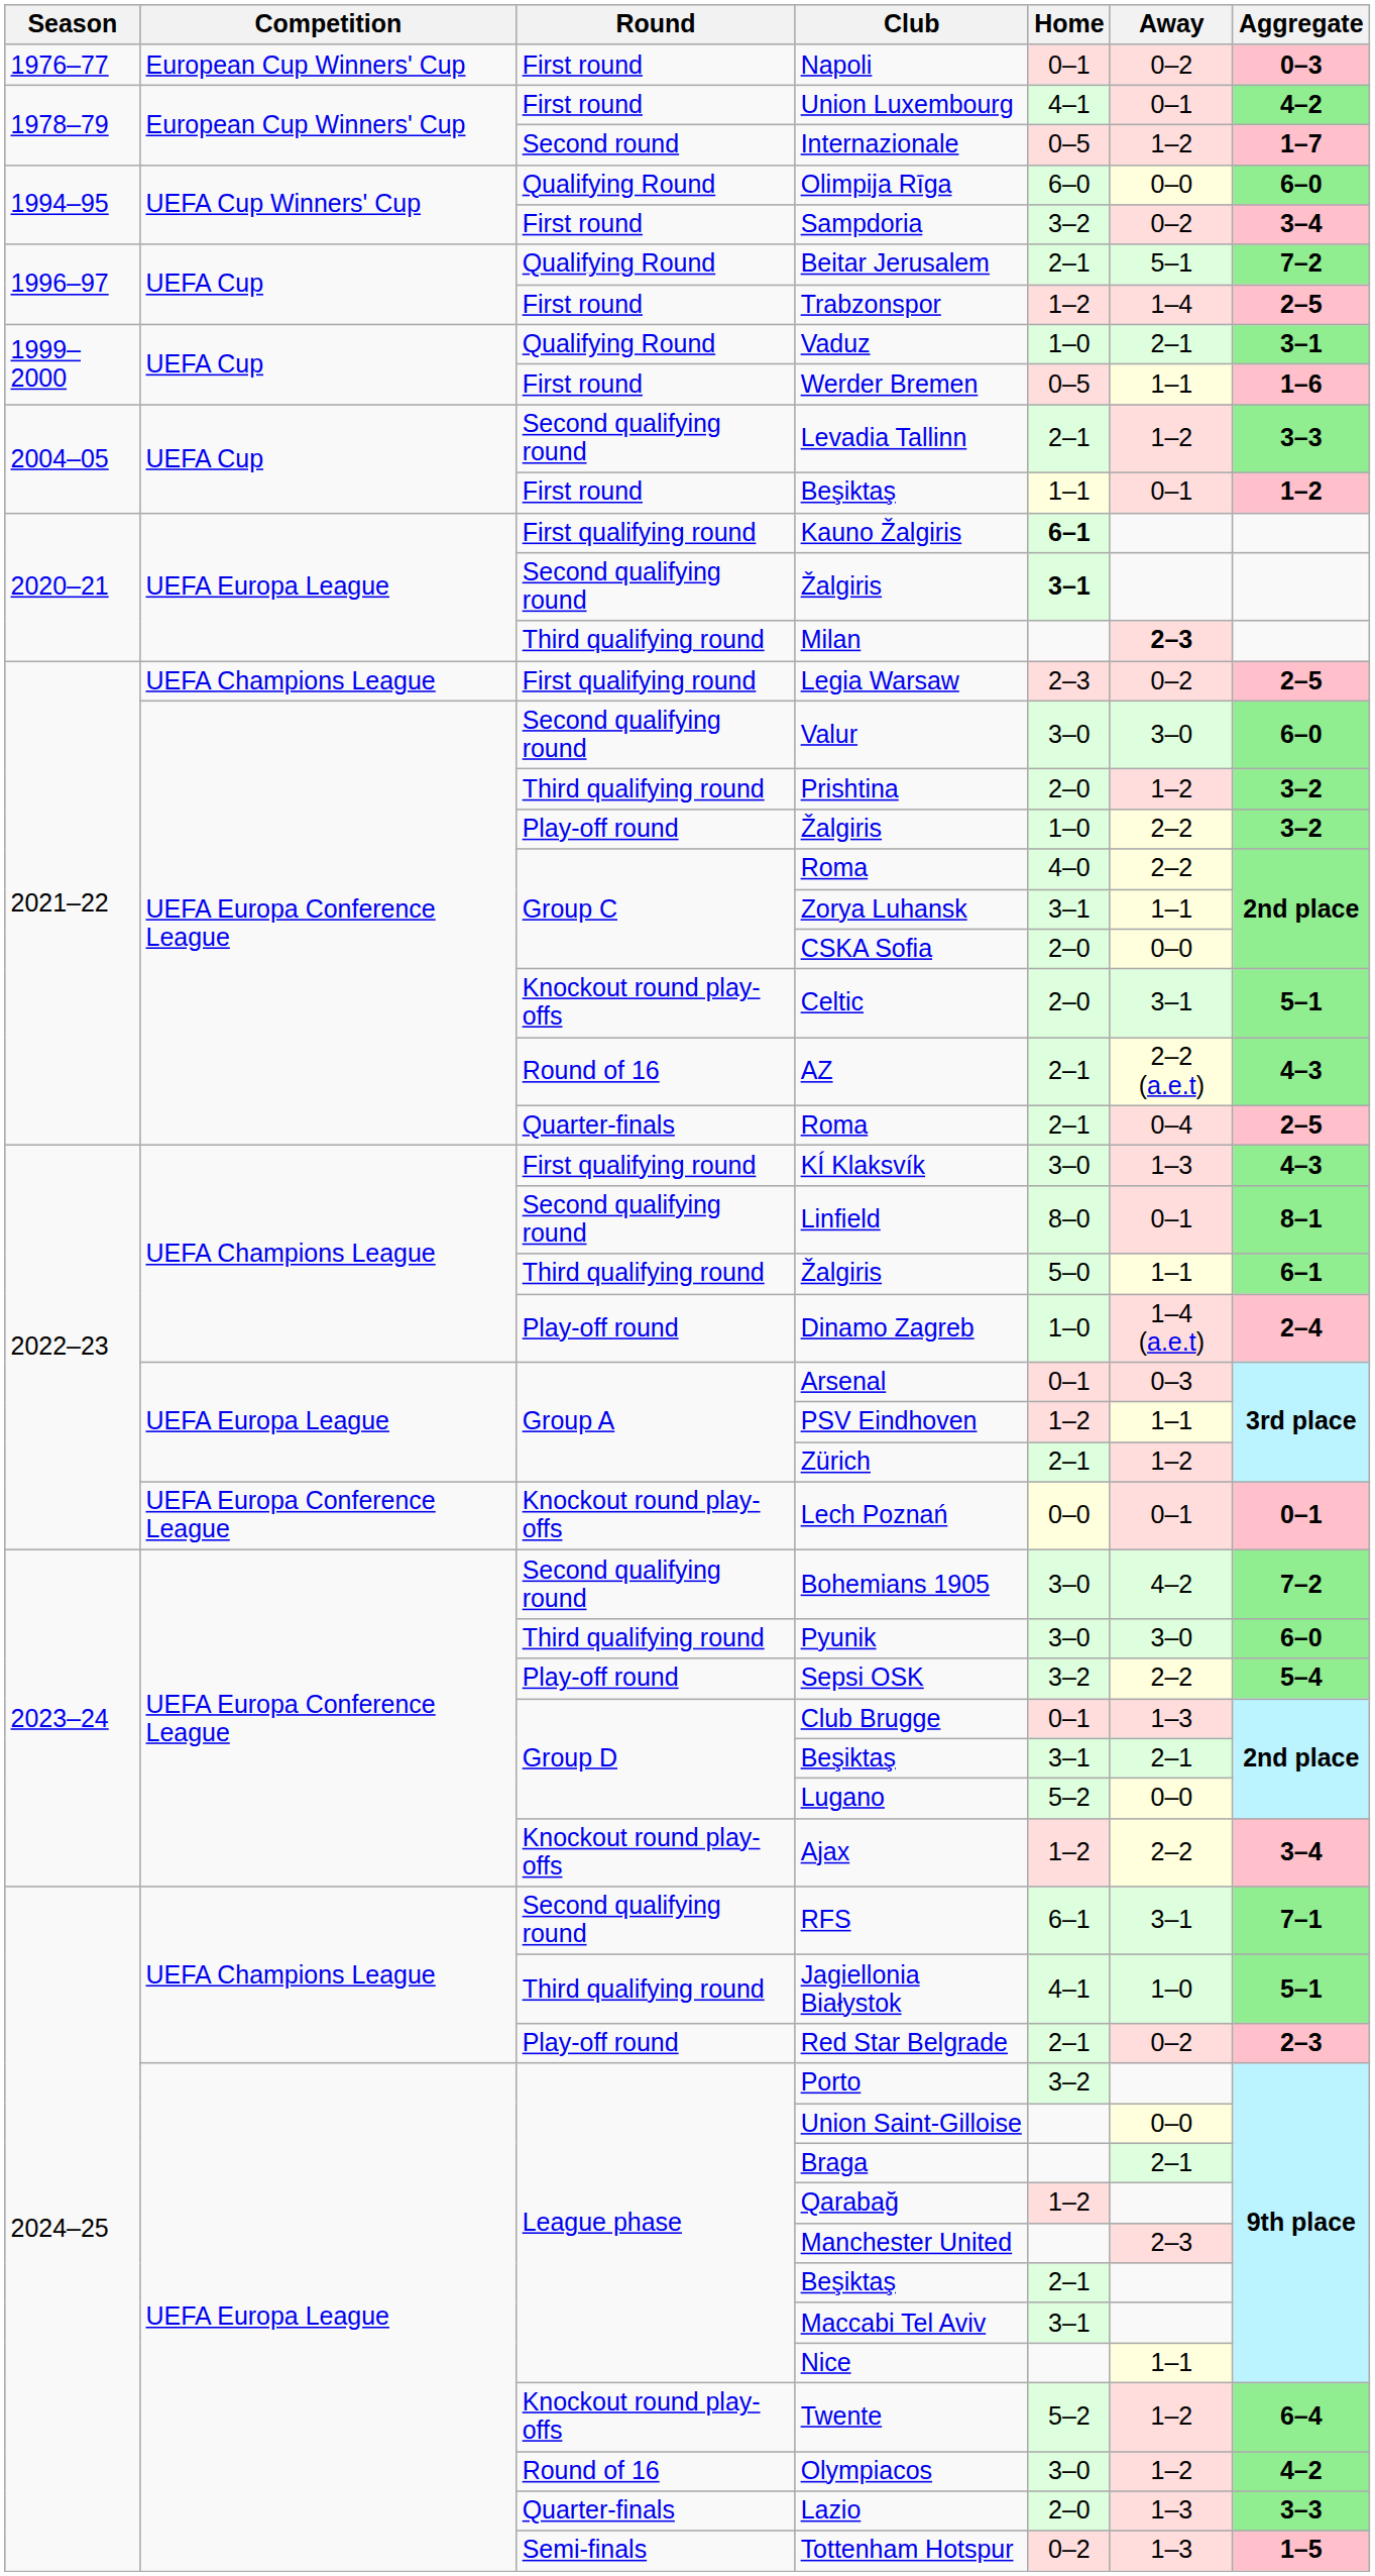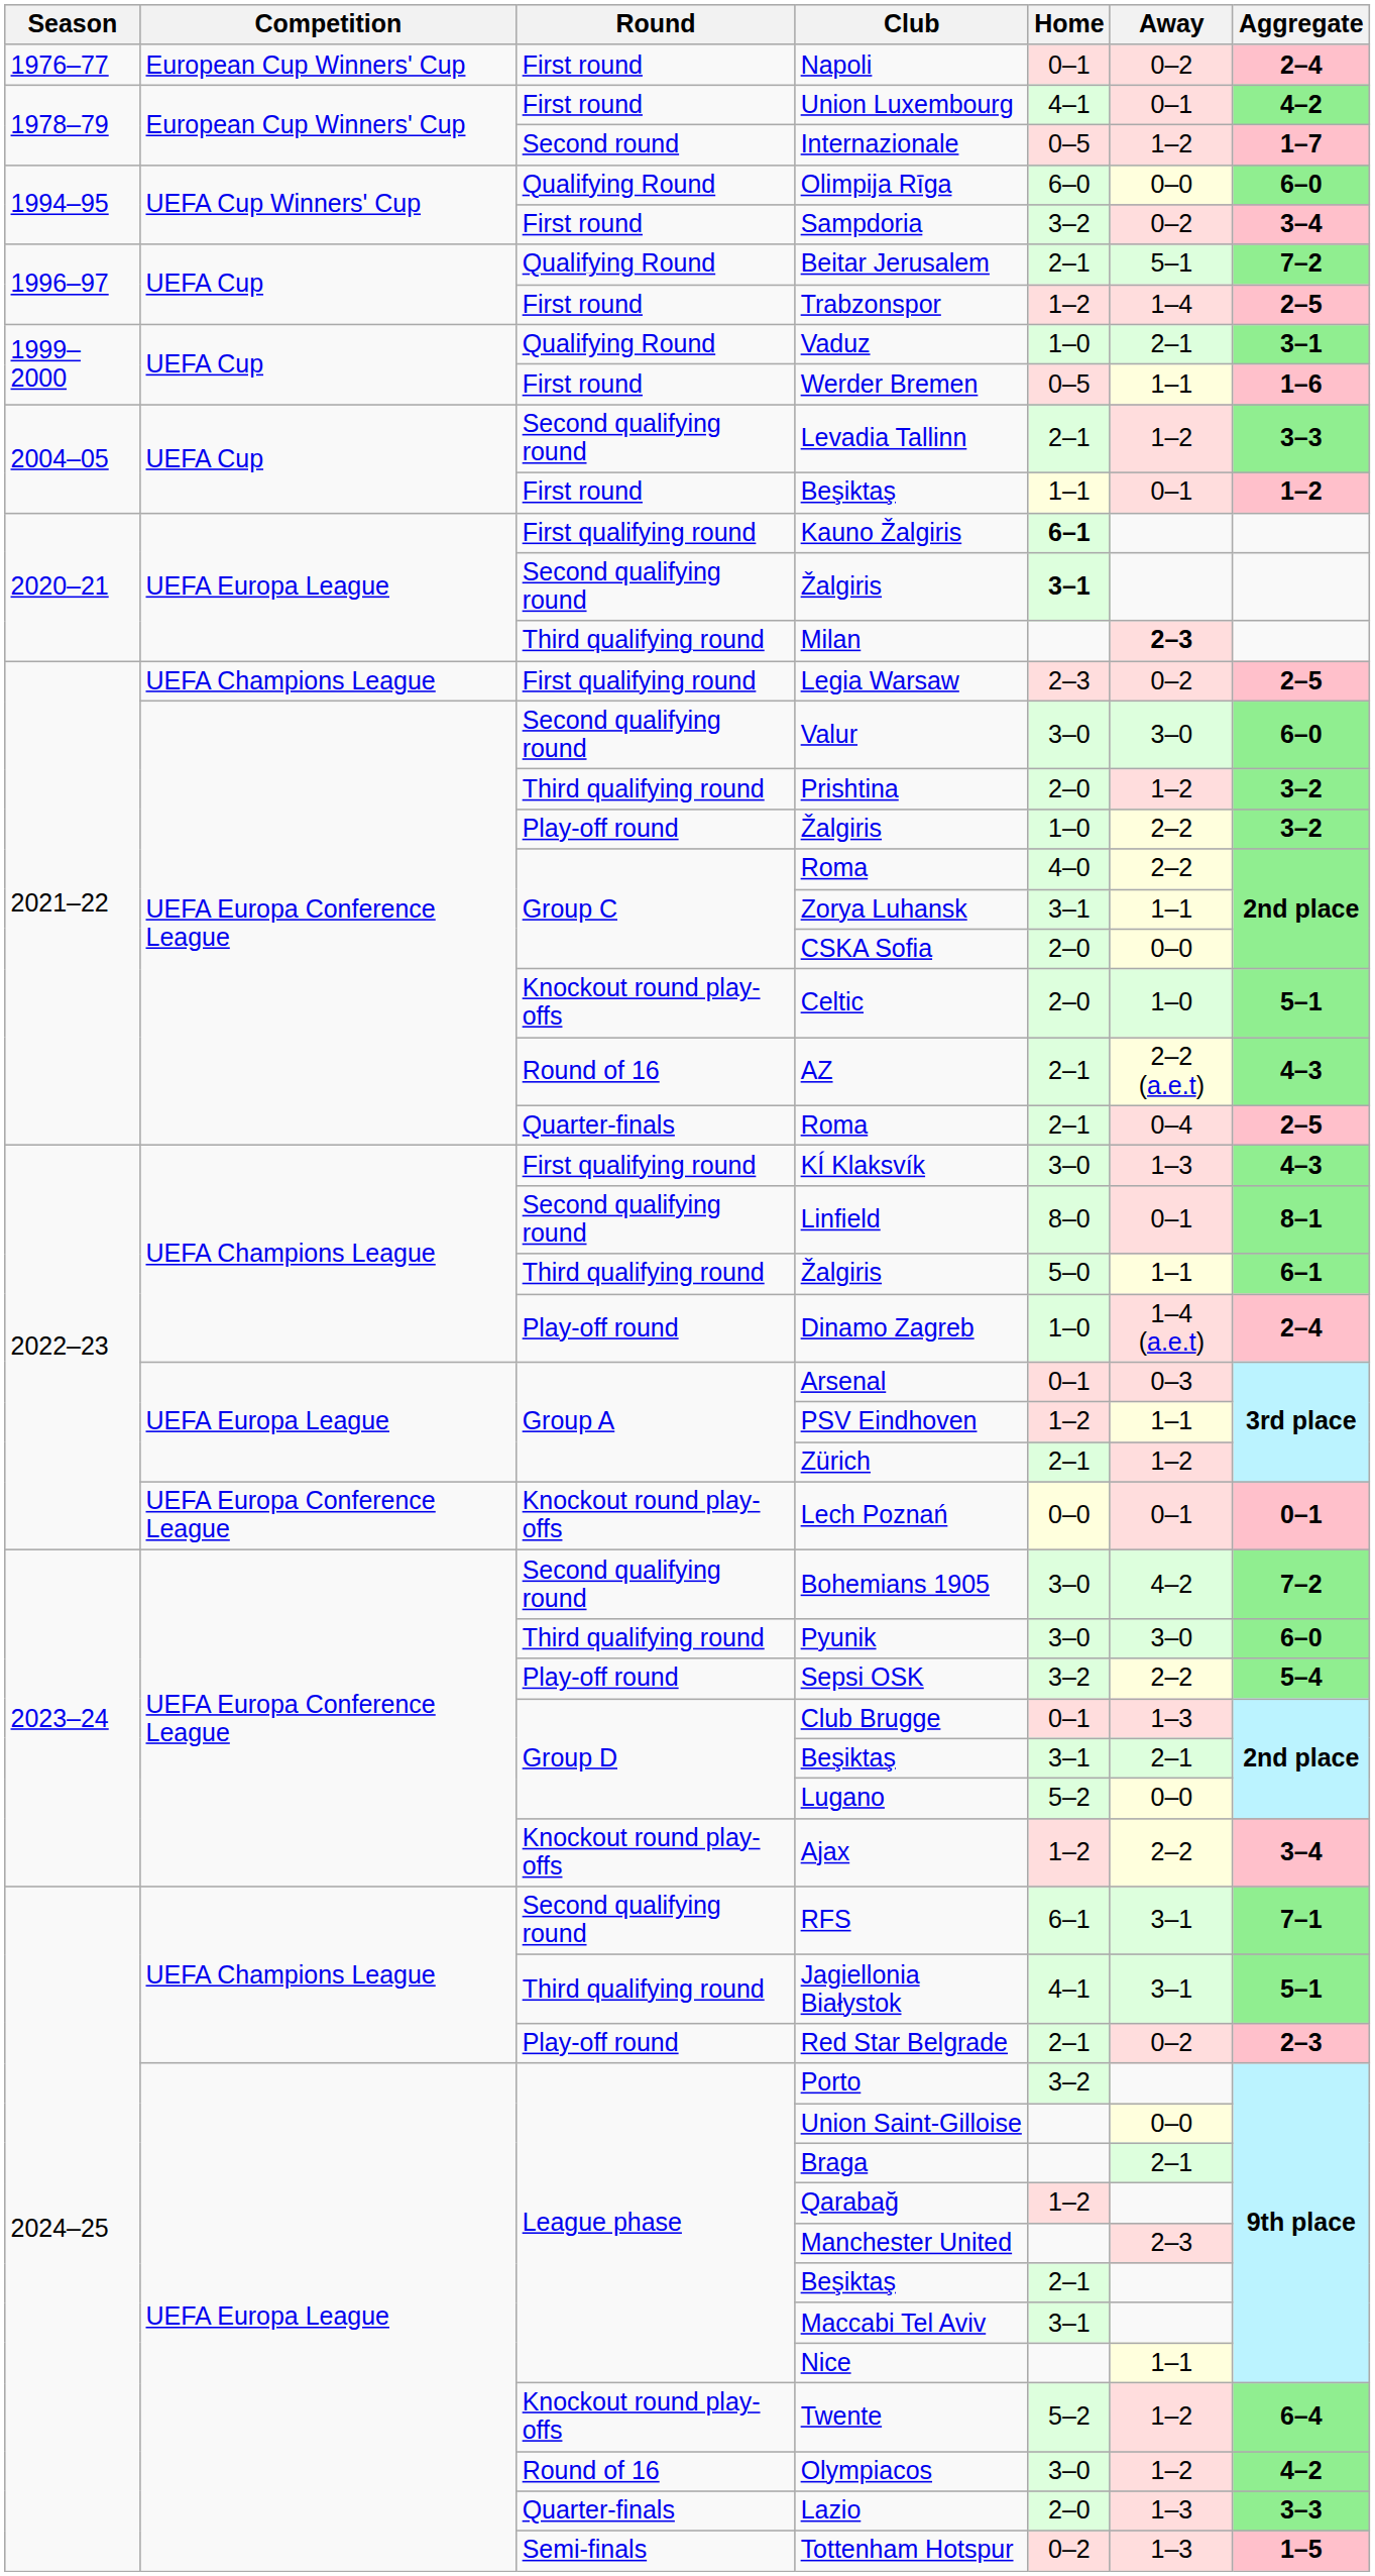Napoli | Aggregate: 0–3 -> 2–4
Celtic | Away: 3–1 -> 1–0
Jagiellonia Białystok | Away: 1–0 -> 3–1
